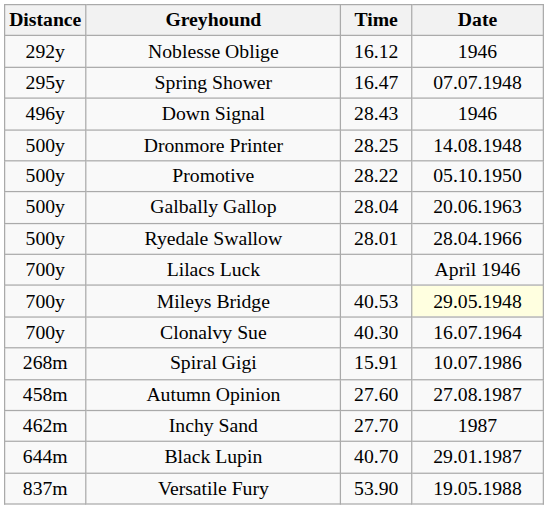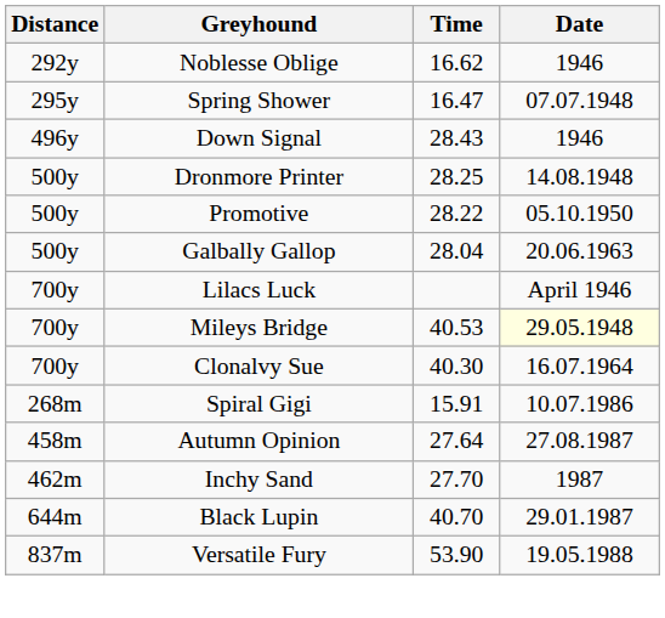Noblesse Oblige | Time: 16.12 -> 16.62
- row: 500y | Ryedale Swallow | 28.01 | 28.04.1966
Autumn Opinion | Time: 27.60 -> 27.64
